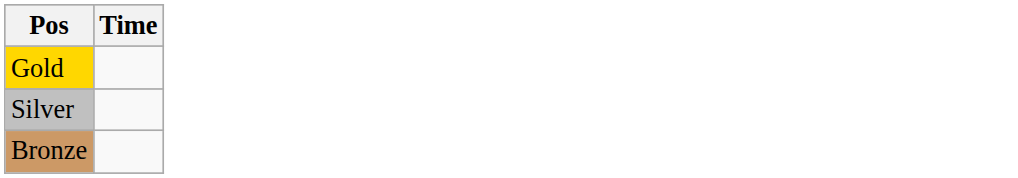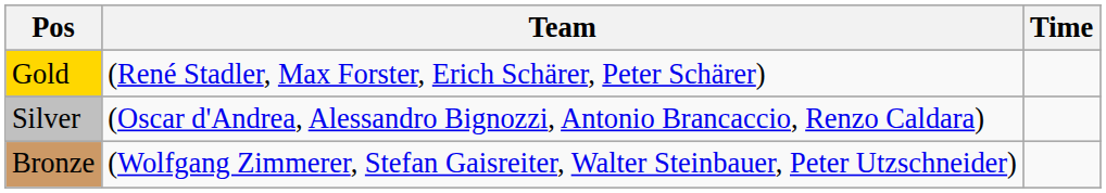+ column: Team | (René Stadler, Max Forster, Erich Schärer, Peter Schärer) | (Oscar d'Andrea, Alessandro Bignozzi, Antonio Brancaccio, Renzo Caldara) | (Wolfgang Zimmerer, Stefan Gaisreiter, Walter Steinbauer, Peter Utzschneider)
